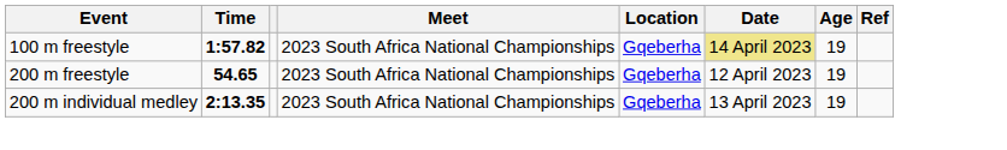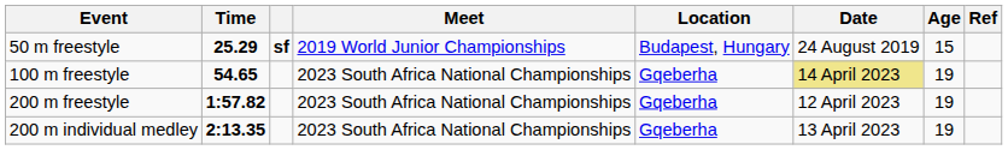+ row: 50 m freestyle | 25.29 | sf | 2019 World Junior Championships | Budapest, Hungary | 24 August 2019 | 15
100 m freestyle | Time: 1:57.82 -> 54.65
200 m freestyle | Time: 54.65 -> 1:57.82
